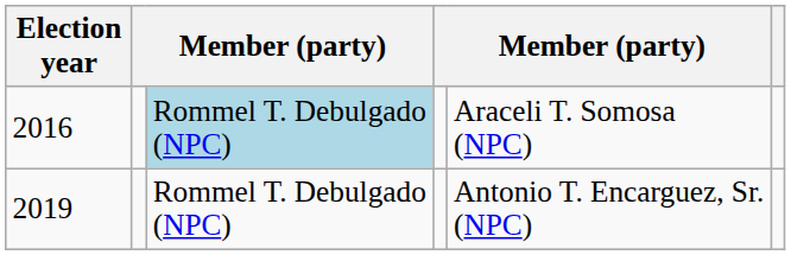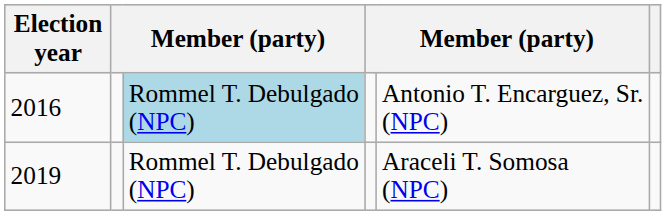2016 | column 5: Araceli T. Somosa (NPC) -> Antonio T. Encarguez, Sr. (NPC)
2019 | column 5: Antonio T. Encarguez, Sr. (NPC) -> Araceli T. Somosa (NPC)
